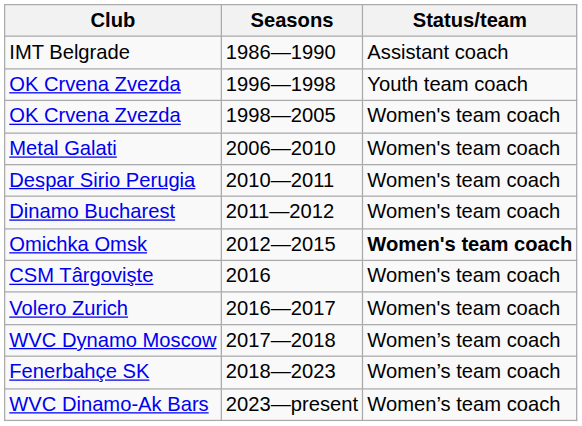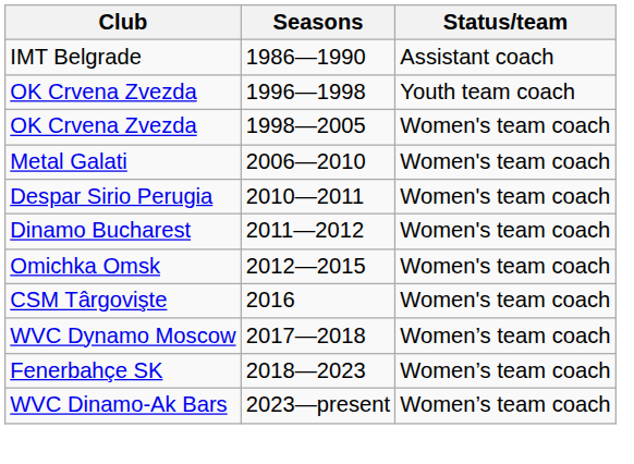Omichka Omsk | Status/team: bold -> normal
- row: Volero Zurich | 2016—2017 | Women's team coach
